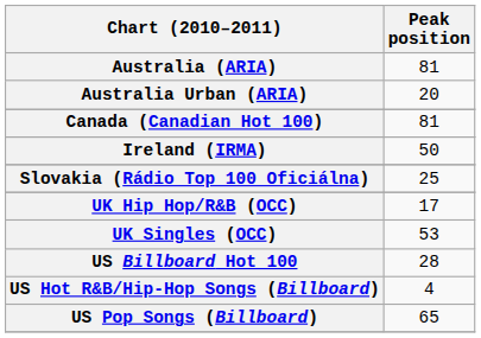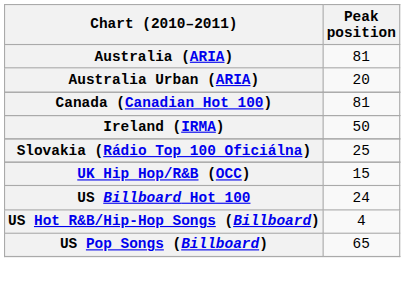UK Hip Hop/R&B (OCC) | Peak position: 17 -> 15
- row: UK Singles (OCC) | 53
US Billboard Hot 100 | Peak position: 28 -> 24
